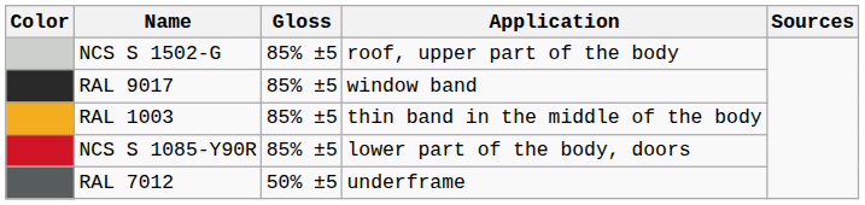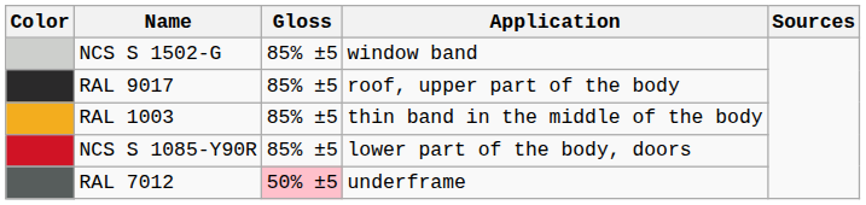NCS S 1502-G | Application: roof, upper part of the body -> window band
RAL 9017 | Application: window band -> roof, upper part of the body
RAL 7012 | Gloss: no background -> pink background
